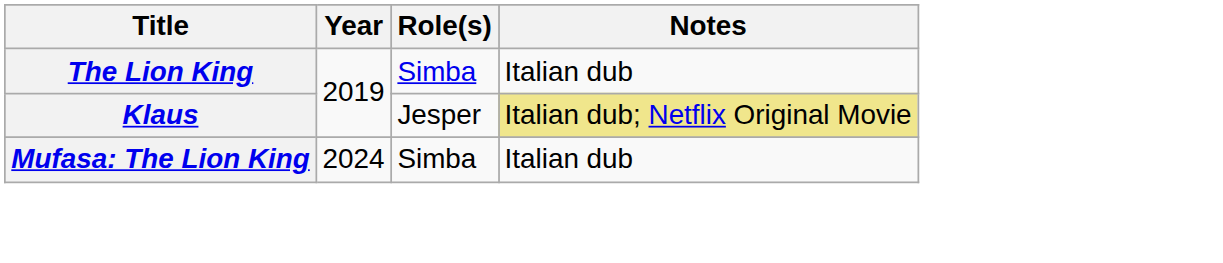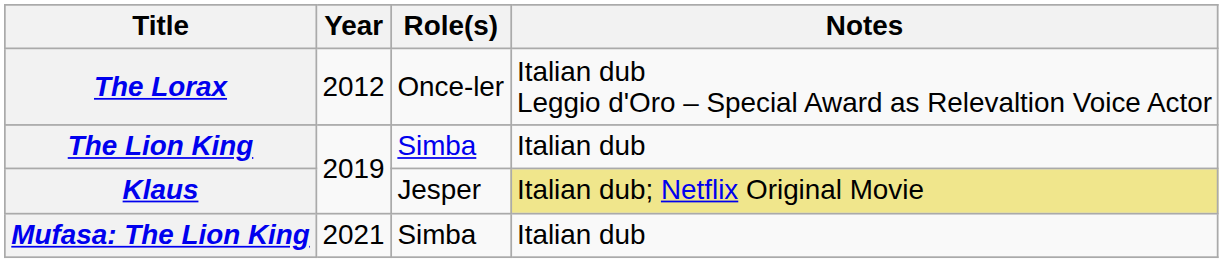+ row: The Lorax | 2012 | Once-ler | Italian dub Leggio d'Oro – Special Award as Relevaltion Voice Actor
Mufasa: The Lion King | Year: 2024 -> 2021
